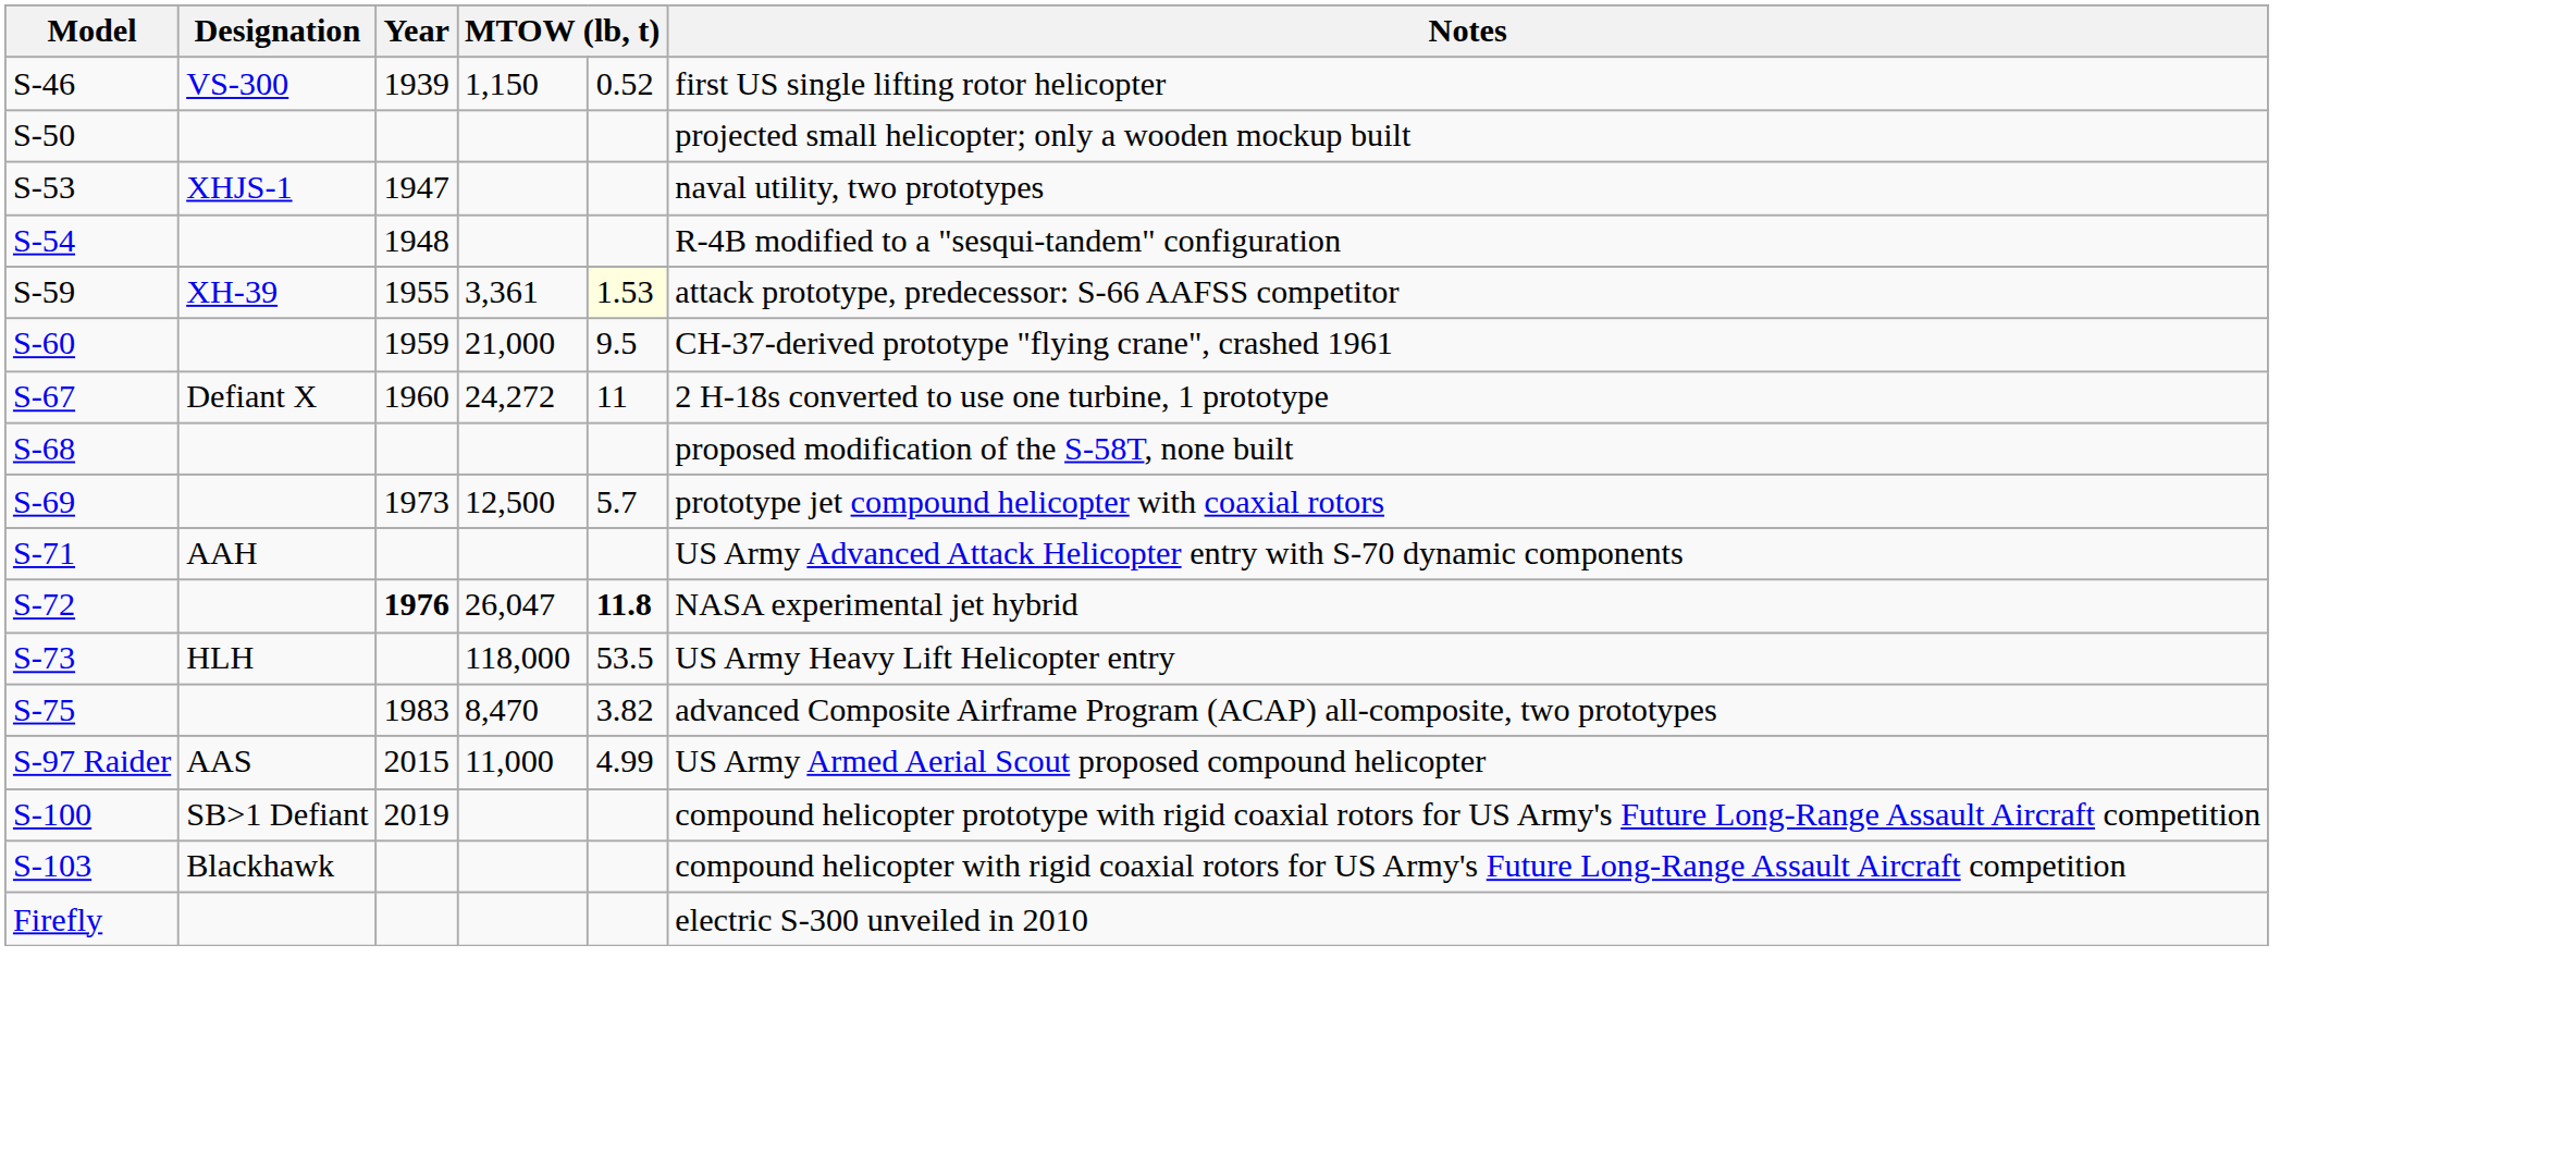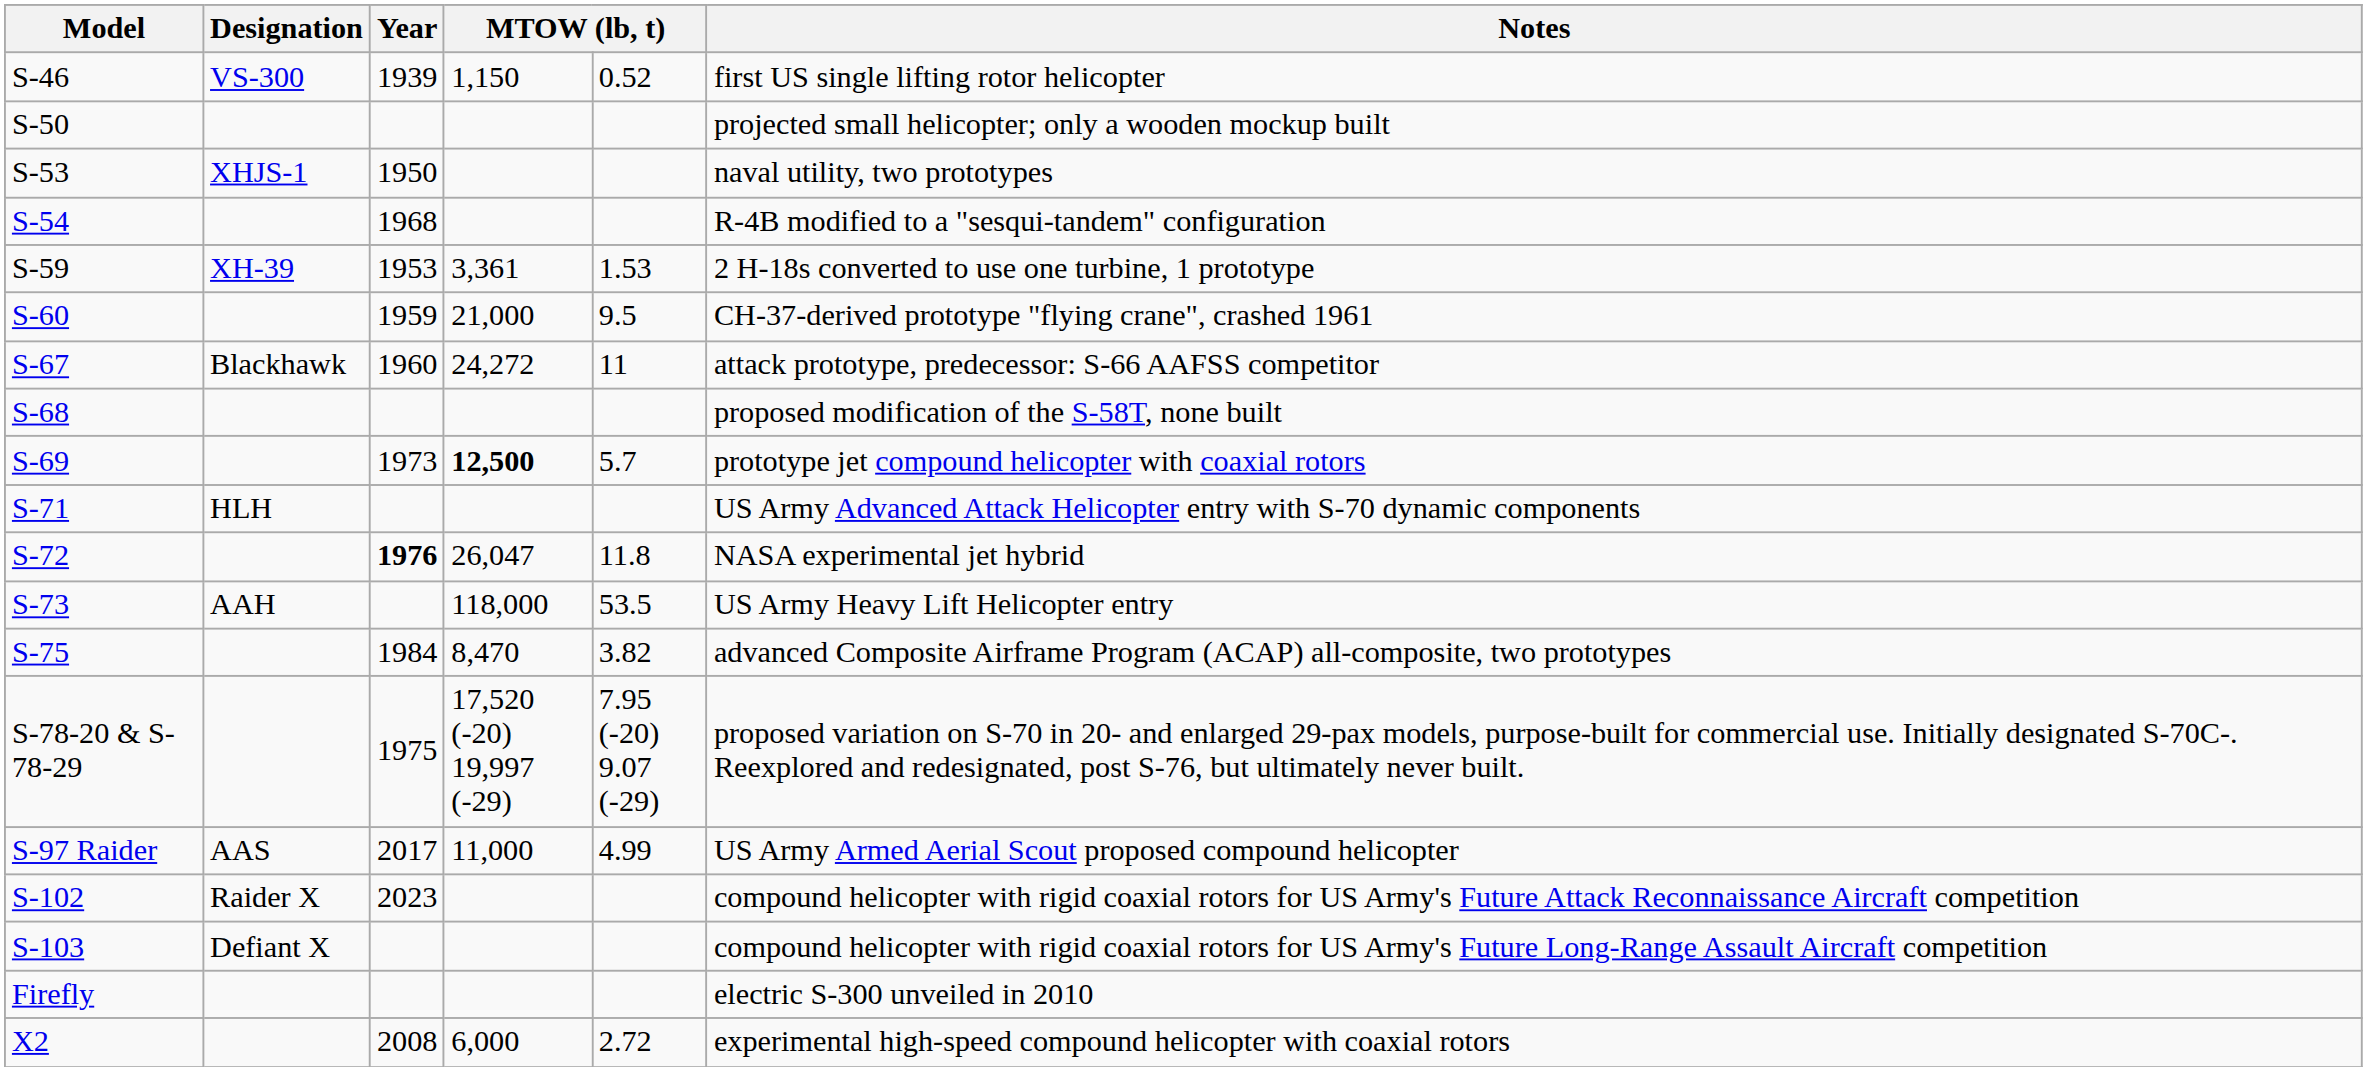S-53 | Year: 1947 -> 1950
S-54 | Year: 1948 -> 1968
S-59 | Year: 1955 -> 1953
S-59 | column 5: lightyellow background -> no background
S-59 | Notes: attack prototype, predecessor: S-66 AAFSS competitor -> 2 H-18s converted to use one turbine, 1 prototype
S-67 | Designation: Defiant X -> Blackhawk
S-67 | Notes: 2 H-18s converted to use one turbine, 1 prototype -> attack prototype, predecessor: S-66 AAFSS competitor
S-69 | column 4: normal -> bold
S-71 | Designation: AAH -> HLH
S-72 | column 5: bold -> normal
S-73 | Designation: HLH -> AAH
S-75 | Year: 1983 -> 1984
+ row: S-78-20 & S-78-29 | 1975 | 17,520 (-20) 19,997 (-29) | 7.95 (-20) 9.07 (-29) | proposed variation on S-70 in 20- and enlarged 29-pax models, purpose-built for commercial use. Initially designated S-70C-. Reexplored and redesignated, post S-76, but ultimately never built.
S-97 Raider | Year: 2015 -> 2017
- row: S-100 | SB>1 Defiant | 2019 | compound helicopter prototype with rigid coaxial rotors for US Army's Future Long-Range Assault Aircraft competition
+ row: S-102 | Raider X | 2023 | compound helicopter with rigid coaxial rotors for US Army's Future Attack Reconnaissance Aircraft competition
S-103 | Designation: Blackhawk -> Defiant X
+ row: X2 | 2008 | 6,000 | 2.72 | experimental high-speed compound helicopter with coaxial rotors
